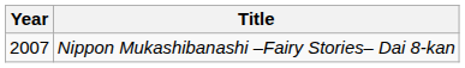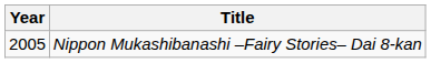Nippon Mukashibanashi –Fairy Stories– Dai 8-kan | Year: 2007 -> 2005
